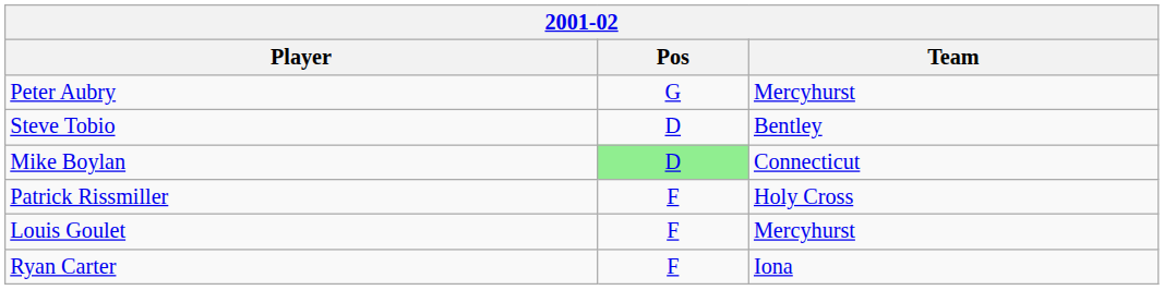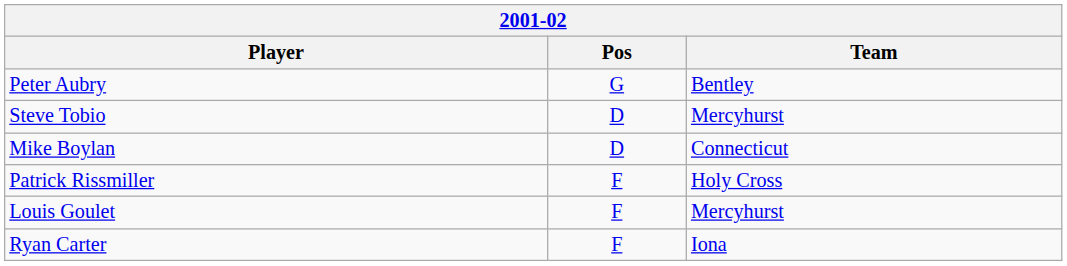Peter Aubry | Team: Mercyhurst -> Bentley
Steve Tobio | Team: Bentley -> Mercyhurst
Mike Boylan | Pos: lightgreen background -> no background
